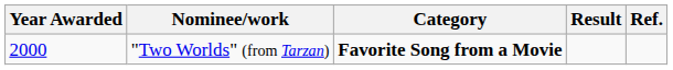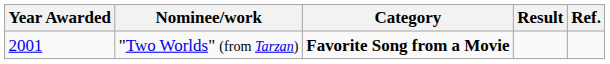"Two Worlds" (from Tarzan) | Year Awarded: 2000 -> 2001
